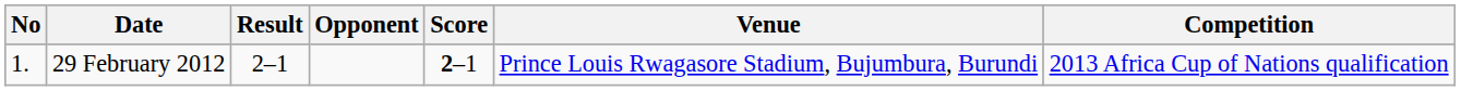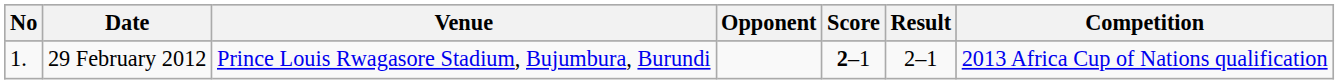columns swapped: Venue <-> Result
